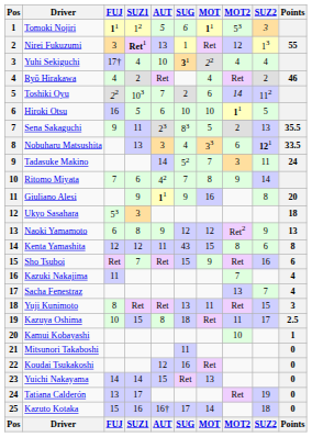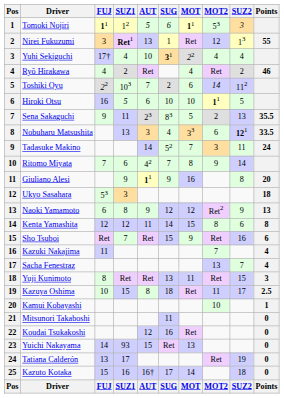Kenta Yamashita | SUG: 43 -> 14
Yuichi Nakayama | SUZ1: 14 -> 93
